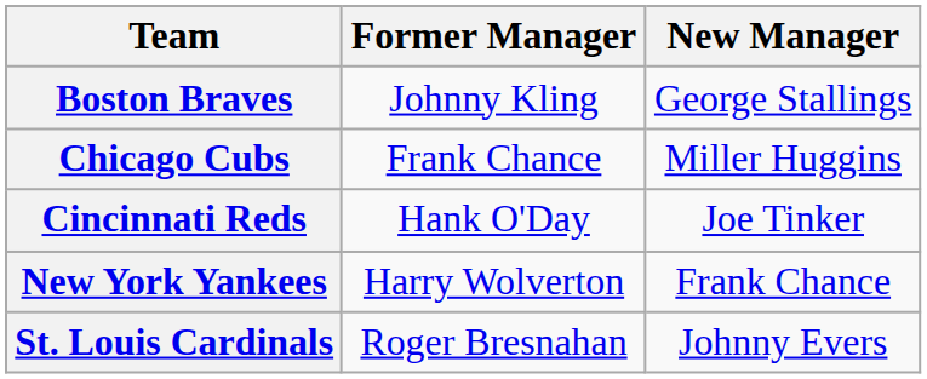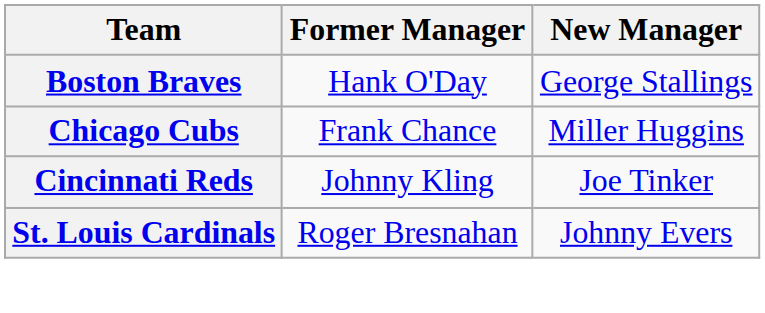Boston Braves | Former Manager: Johnny Kling -> Hank O'Day
Cincinnati Reds | Former Manager: Hank O'Day -> Johnny Kling
- row: New York Yankees | Harry Wolverton | Frank Chance
